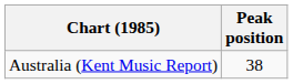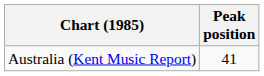Australia (Kent Music Report) | Peak position: 38 -> 41
